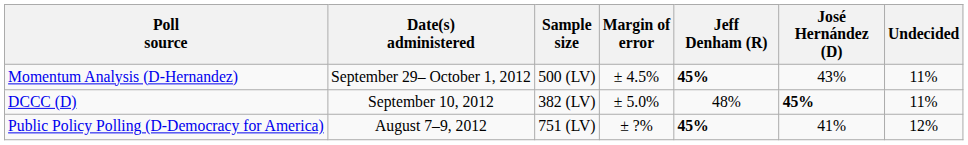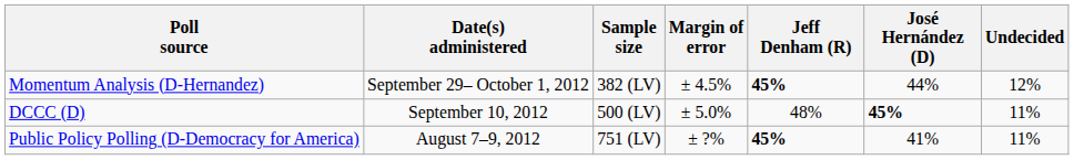Momentum Analysis (D-Hernandez) | Sample size: 500 (LV) -> 382 (LV)
Momentum Analysis (D-Hernandez) | José Hernández (D): 43% -> 44%
Momentum Analysis (D-Hernandez) | Undecided: 11% -> 12%
DCCC (D) | Sample size: 382 (LV) -> 500 (LV)
Public Policy Polling (D-Democracy for America) | Undecided: 12% -> 11%
